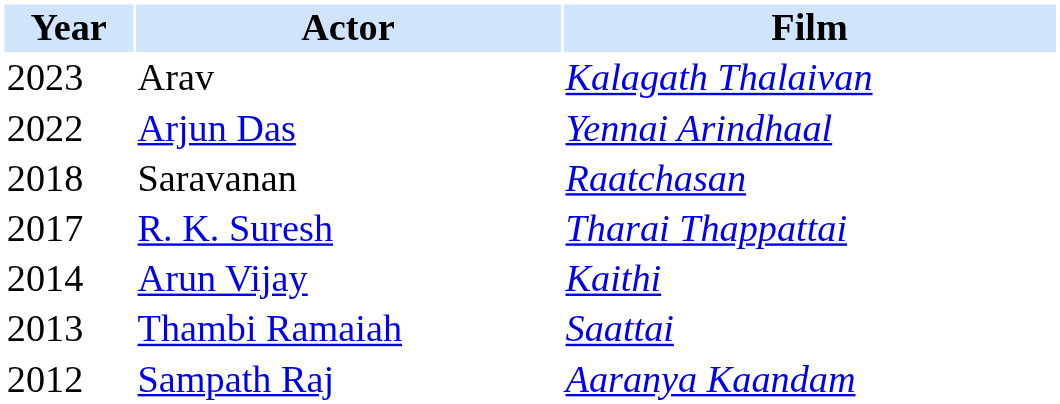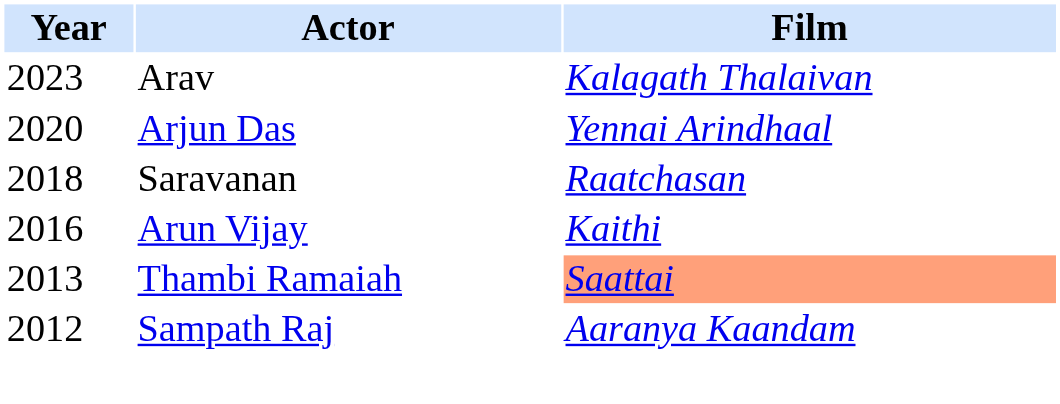Arjun Das | Year: 2022 -> 2020
- row: 2017 | R. K. Suresh | Tharai Thappattai
Arun Vijay | Year: 2014 -> 2016
Thambi Ramaiah | Film: no background -> lightsalmon background
